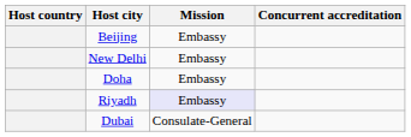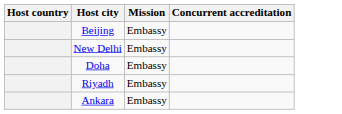Riyadh | Mission: lavender background -> no background
+ row: Ankara | Embassy
- row: Dubai | Consulate-General
